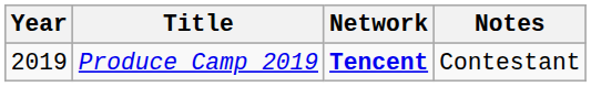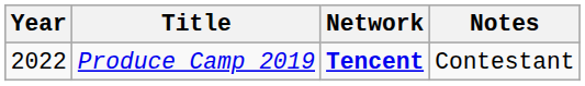Produce Camp 2019 | Year: 2019 -> 2022
